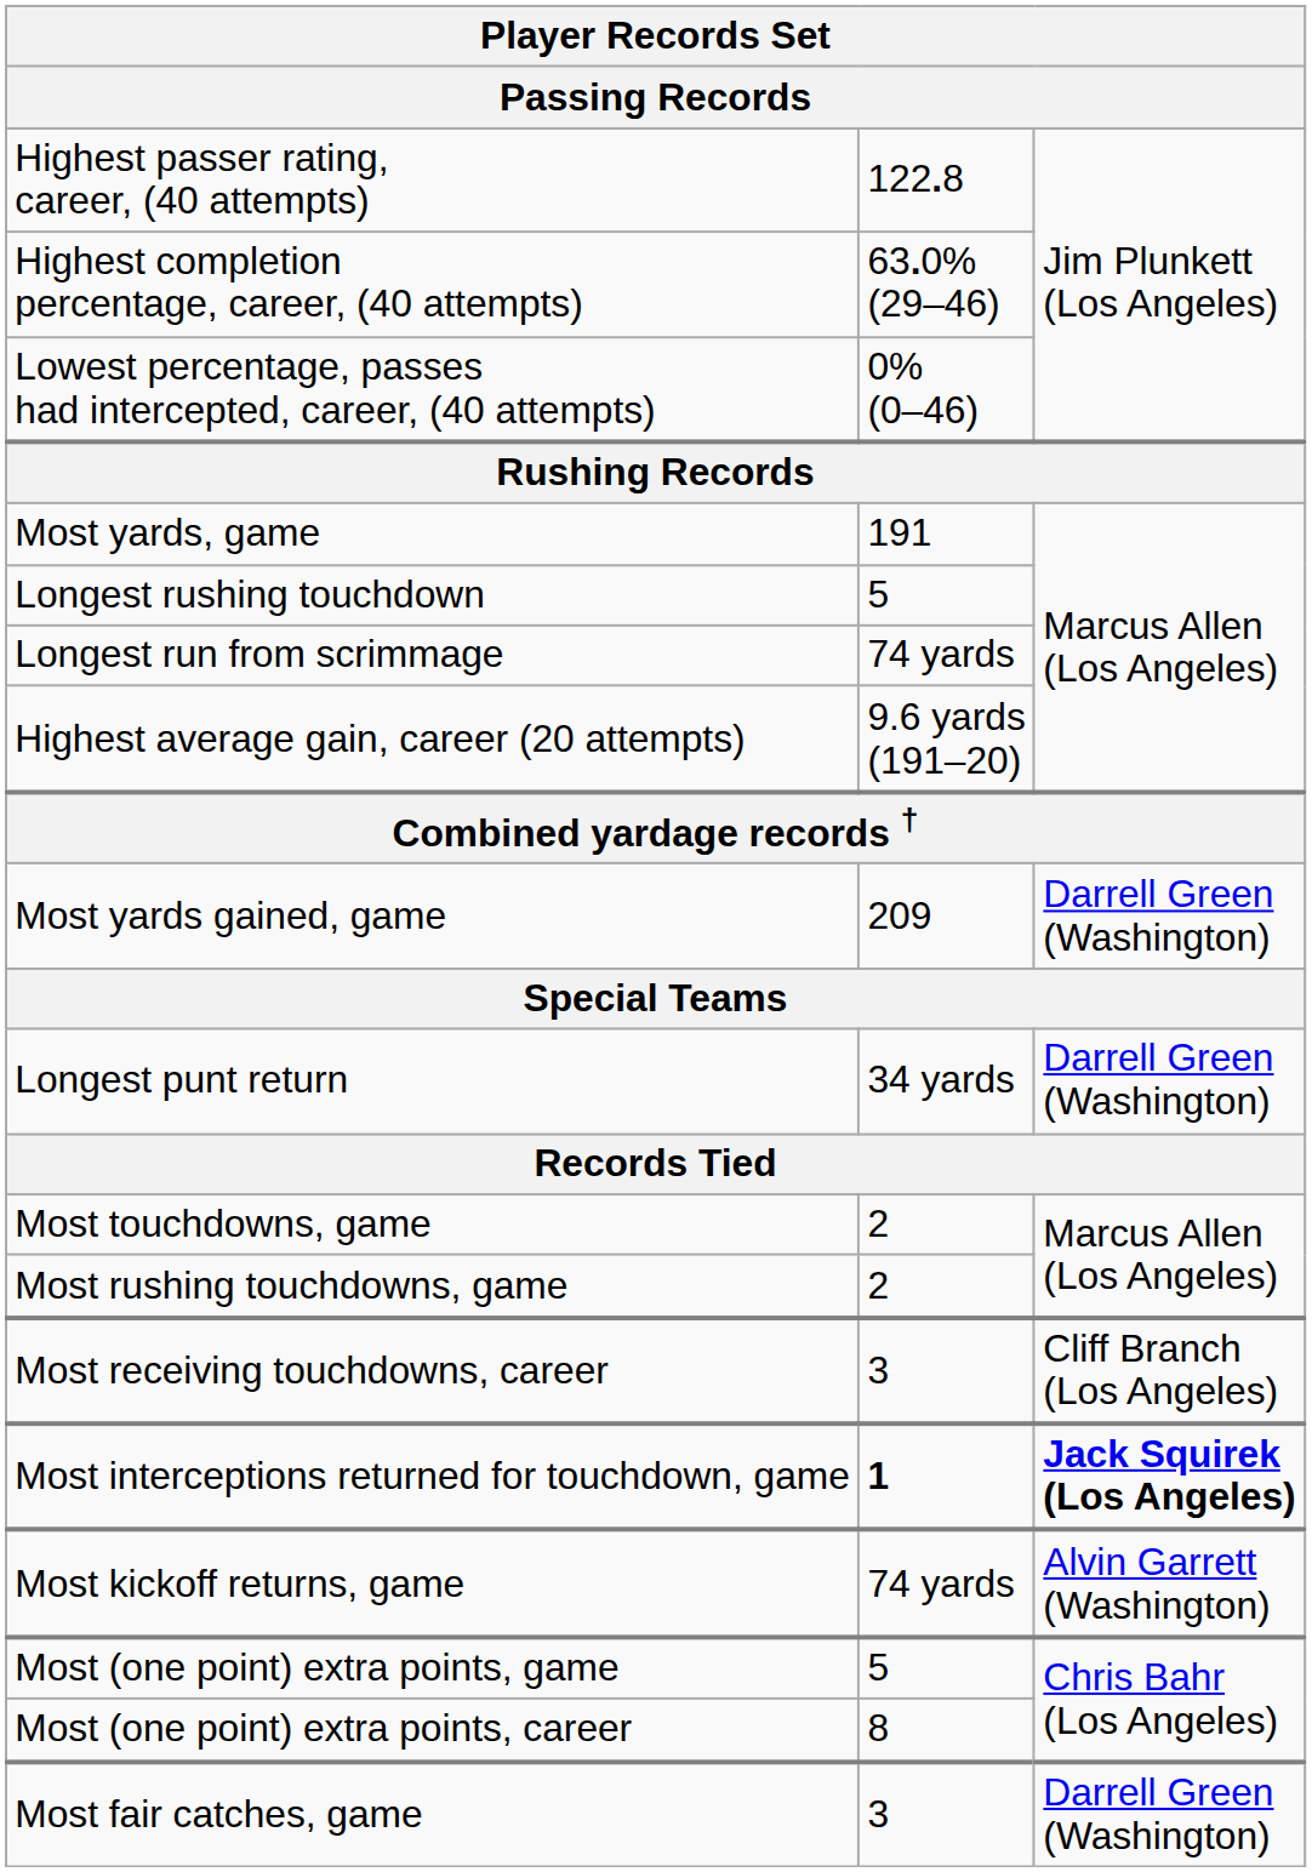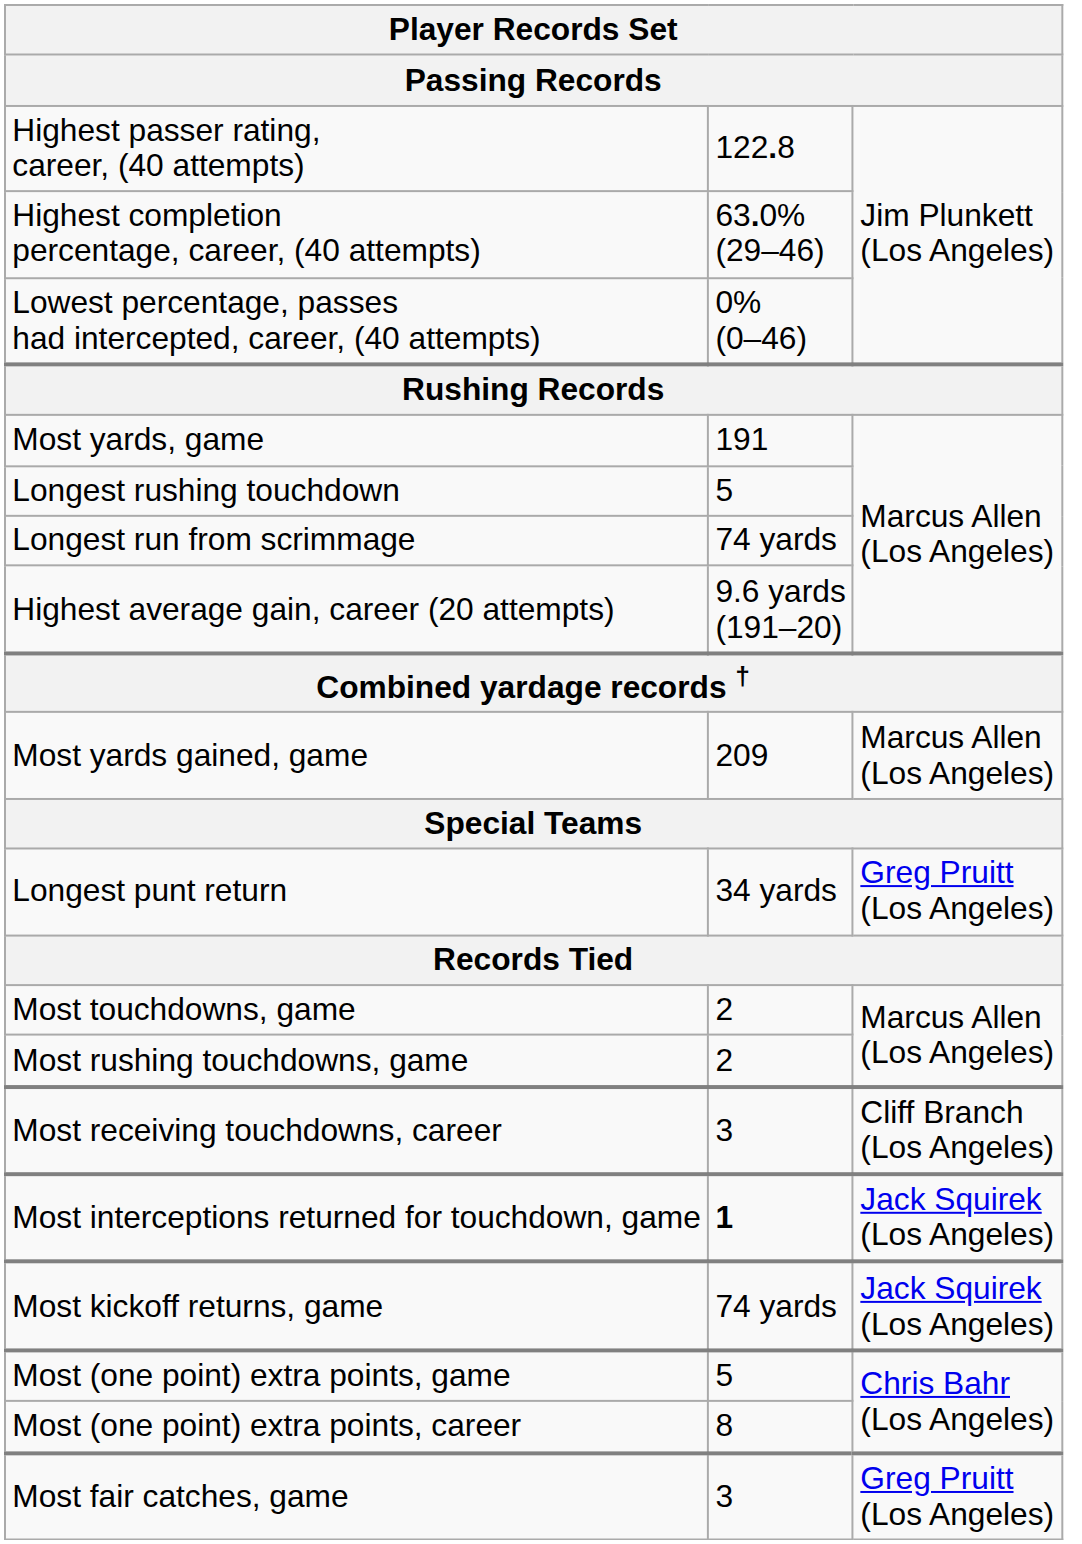Most yards gained, game | column 3: Darrell Green (Washington) -> Marcus Allen (Los Angeles)
Longest punt return | column 3: Darrell Green (Washington) -> Greg Pruitt (Los Angeles)
Most interceptions returned for touchdown, game | column 3: bold -> normal
Most kickoff returns, game | column 3: Alvin Garrett (Washington) -> Jack Squirek (Los Angeles)
Most fair catches, game | column 3: Darrell Green (Washington) -> Greg Pruitt (Los Angeles)
